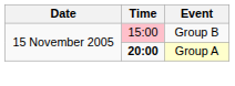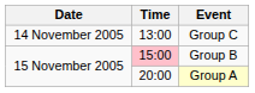+ row: 14 November 2005 | 13:00 | Group C
Group A | Time: bold -> normal
